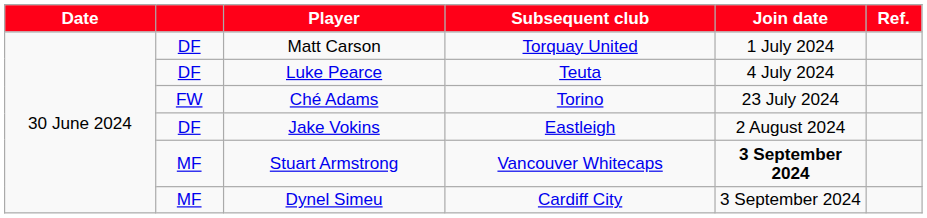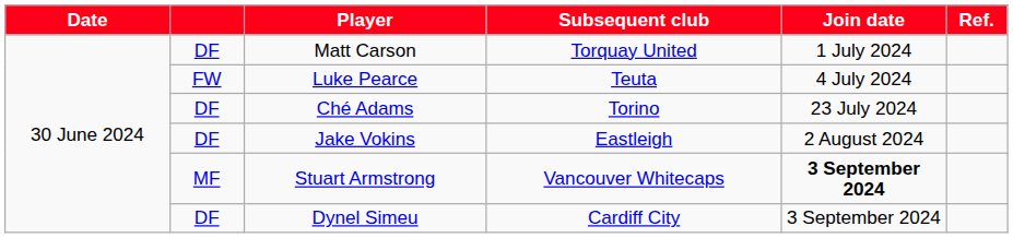Luke Pearce | column 2: DF -> FW
Ché Adams | column 2: FW -> DF
Dynel Simeu | column 2: MF -> DF
